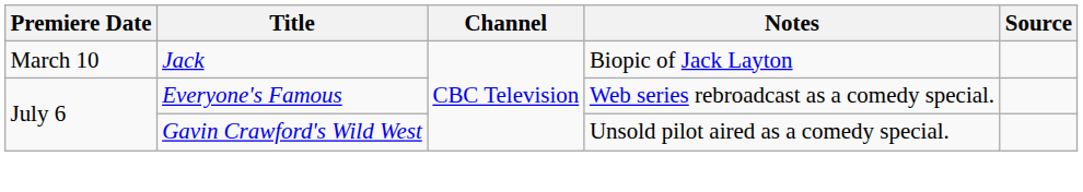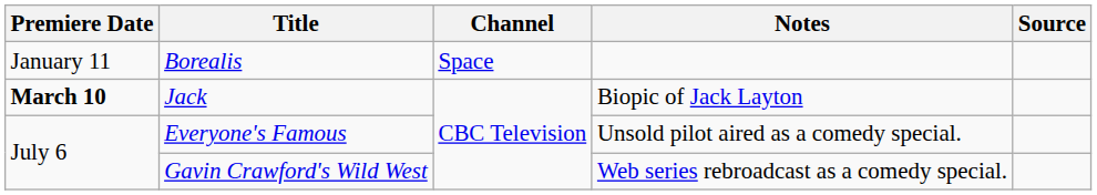+ row: January 11 | Borealis | Space
Jack | Premiere Date: normal -> bold
Everyone's Famous | Notes: Web series rebroadcast as a comedy special. -> Unsold pilot aired as a comedy special.
Gavin Crawford's Wild West | Notes: Unsold pilot aired as a comedy special. -> Web series rebroadcast as a comedy special.
